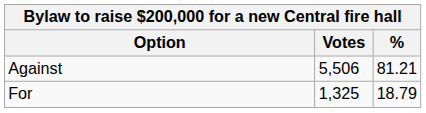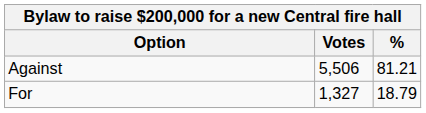For | Votes: 1,325 -> 1,327
